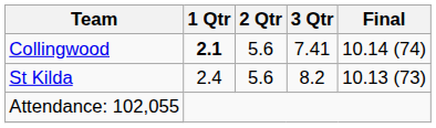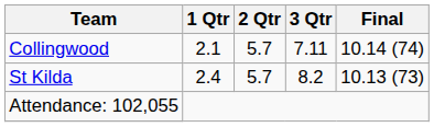Collingwood | 1 Qtr: bold -> normal
Collingwood | 2 Qtr: 5.6 -> 5.7
Collingwood | 3 Qtr: 7.41 -> 7.11
St Kilda | 2 Qtr: 5.6 -> 5.7
